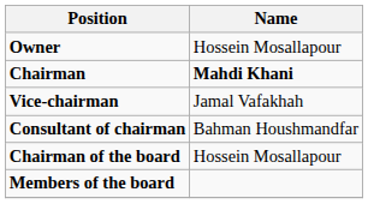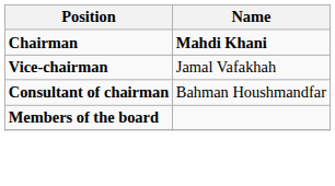- row: Owner | Hossein Mosallapour
- row: Chairman of the board | Hossein Mosallapour
